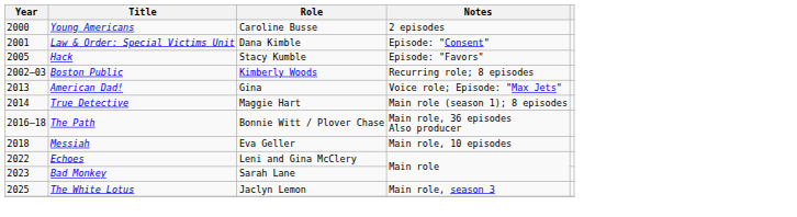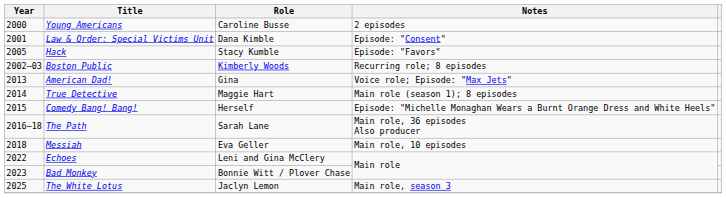+ row: 2015 | Comedy Bang! Bang! | Herself | Episode: "Michelle Monaghan Wears a Burnt Orange Dress and White Heels"
The Path | Role: Bonnie Witt / Plover Chase -> Sarah Lane
Bad Monkey | Role: Sarah Lane -> Bonnie Witt / Plover Chase
